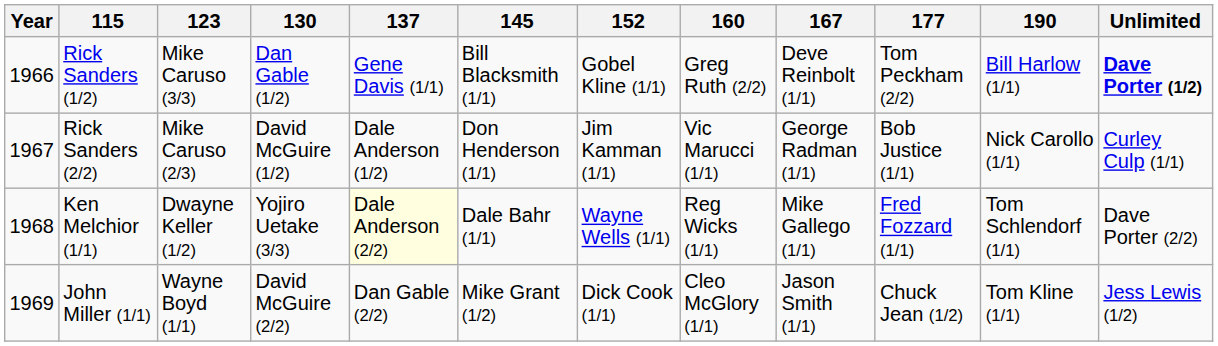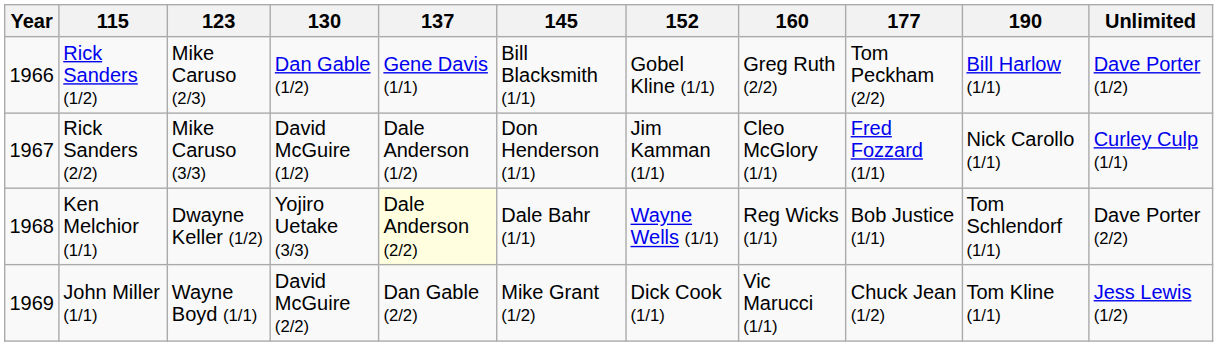- column: 167 | Deve Reinbolt (1/1) | George Radman (1/1) | Mike Gallego (1/1) | Jason Smith (1/1)
Rick Sanders (1/2) | 123: Mike Caruso (3/3) -> Mike Caruso (2/3)
Rick Sanders (1/2) | Unlimited: bold -> normal
Rick Sanders (2/2) | 123: Mike Caruso (2/3) -> Mike Caruso (3/3)
Rick Sanders (2/2) | 160: Vic Marucci (1/1) -> Cleo McGlory (1/1)
Rick Sanders (2/2) | 177: Bob Justice (1/1) -> Fred Fozzard (1/1)
Ken Melchior (1/1) | 177: Fred Fozzard (1/1) -> Bob Justice (1/1)
John Miller (1/1) | 160: Cleo McGlory (1/1) -> Vic Marucci (1/1)
